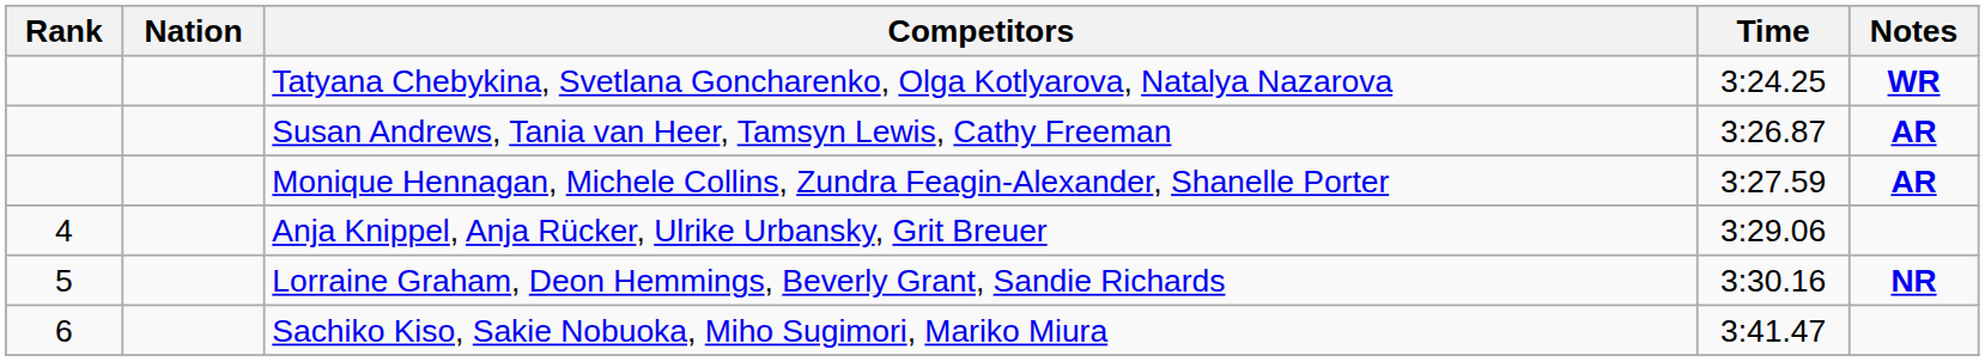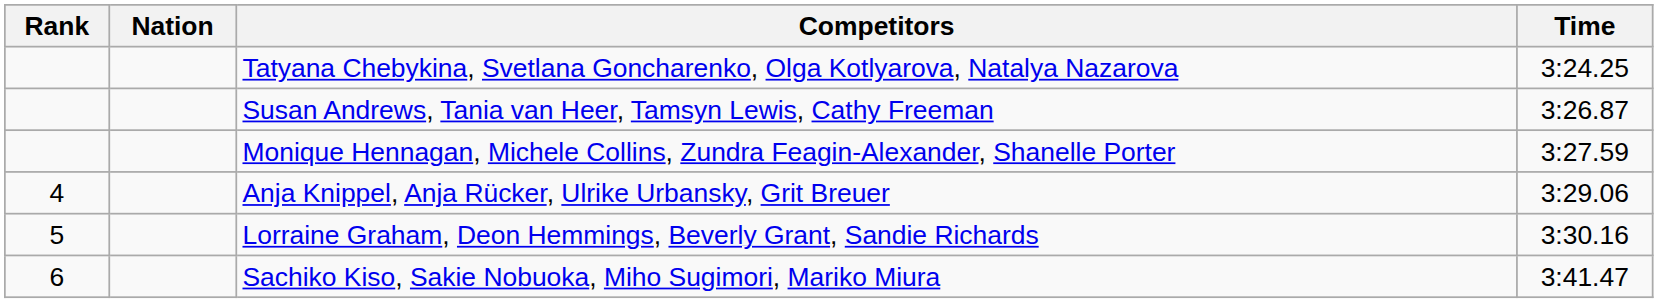- column: Notes | WR | AR | AR | NR
